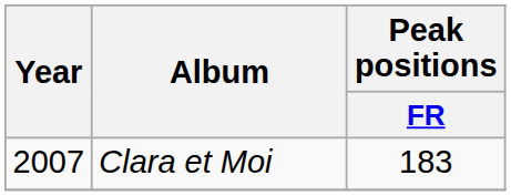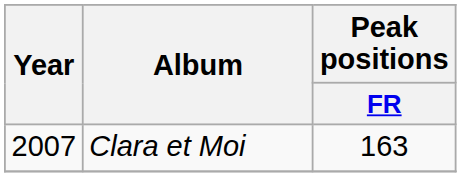Clara et Moi | Peak positions / FR: 183 -> 163
